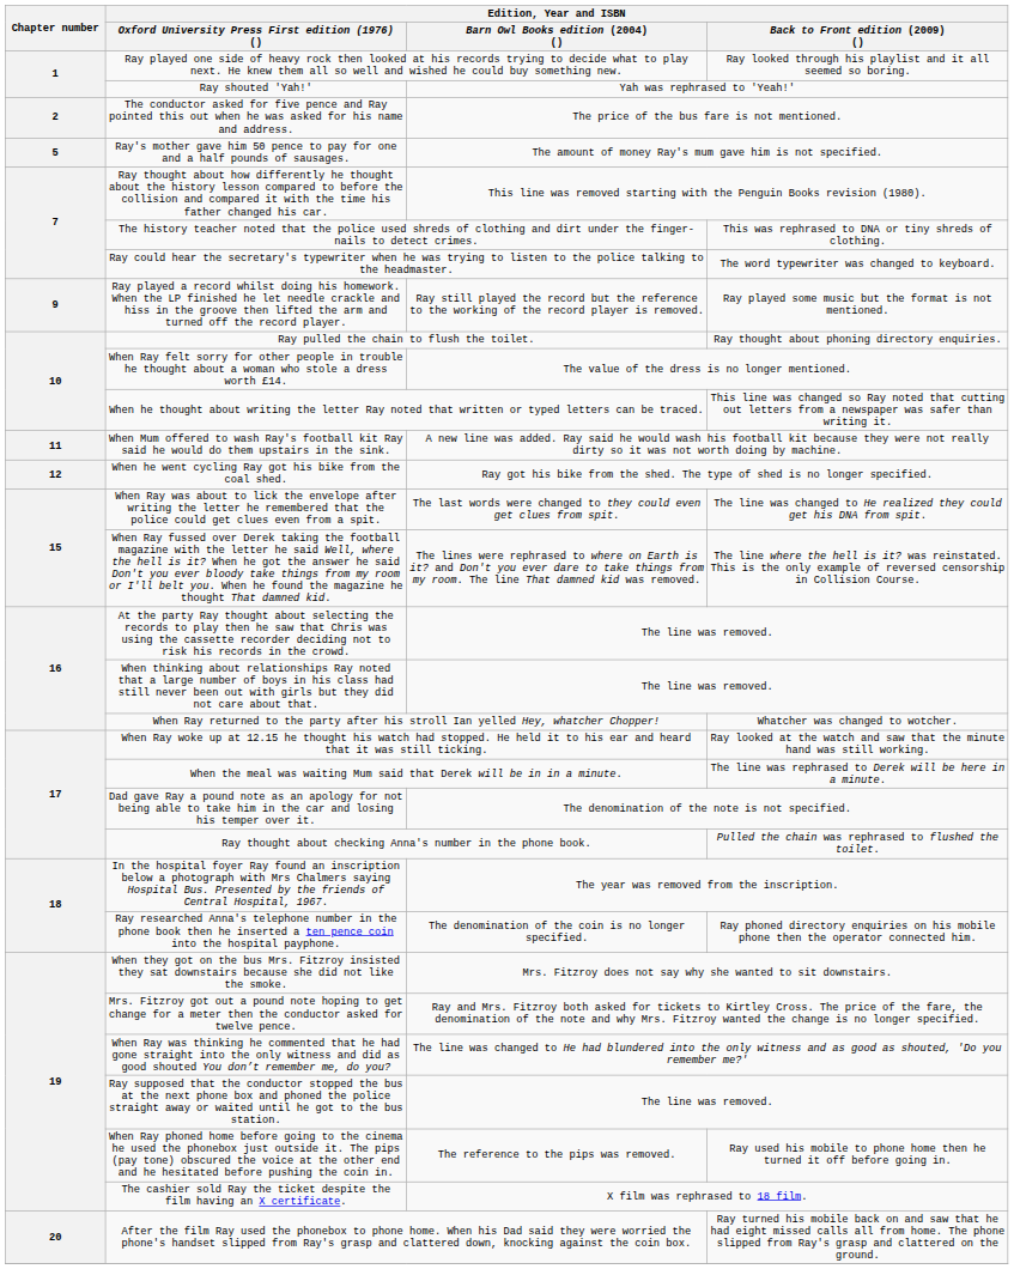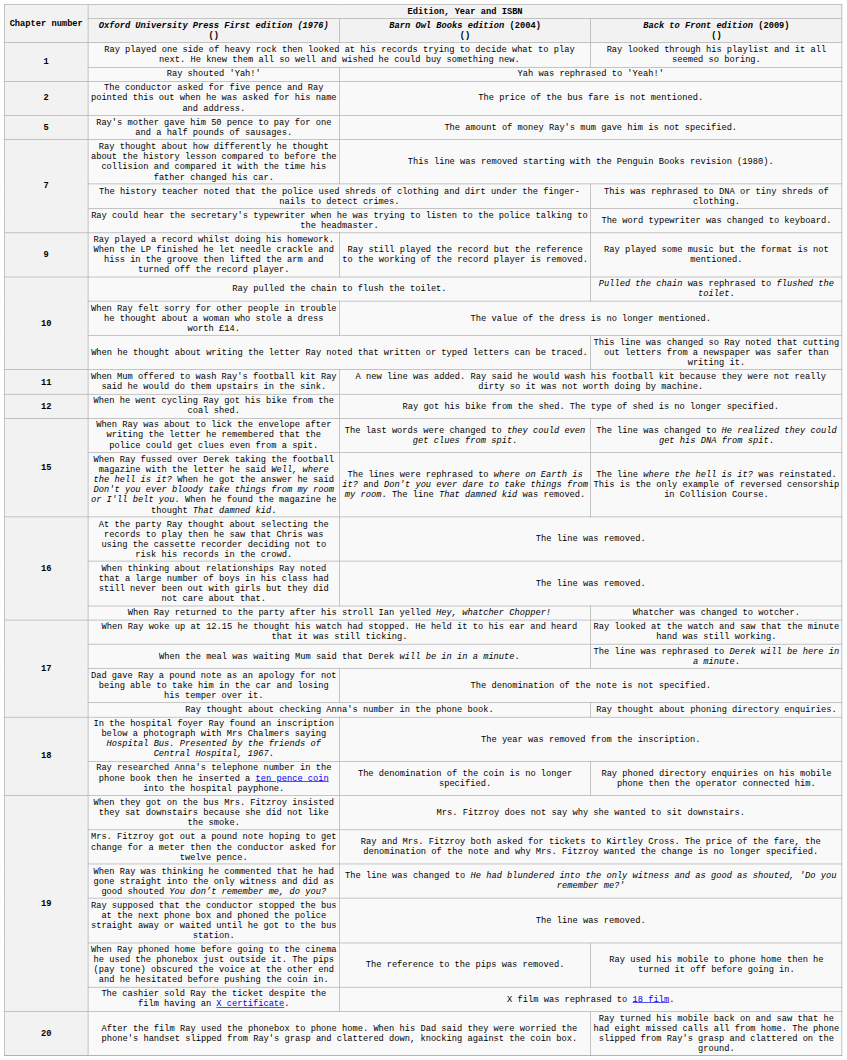Ray pulled the chain to flush the toilet. | Edition, Year and ISBN / Back to Front edition (2009) (): Ray thought about phoning directory enquiries. -> Pulled the chain was rephrased to flushed the toilet.
Ray thought about checking Anna's number in the phone book. | Edition, Year and ISBN / Back to Front edition (2009) (): Pulled the chain was rephrased to flushed the toilet. -> Ray thought about phoning directory enquiries.
